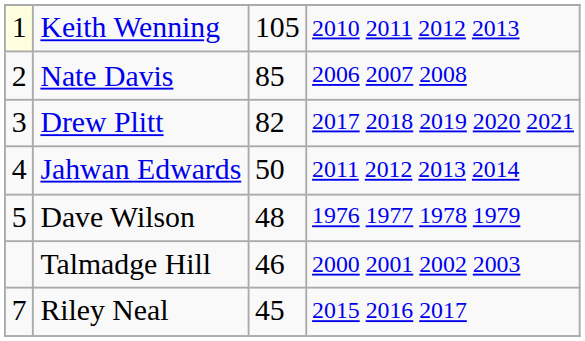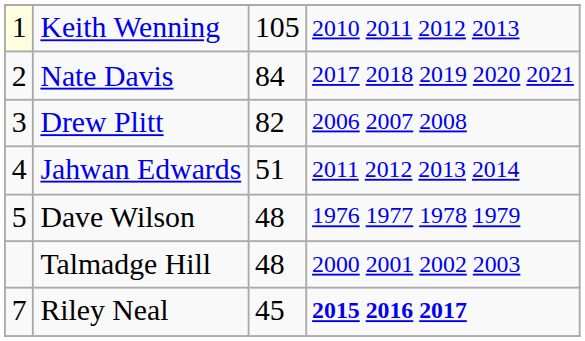Nate Davis | column 3: 85 -> 84
Nate Davis | column 4: 2006 2007 2008 -> 2017 2018 2019 2020 2021
Drew Plitt | column 4: 2017 2018 2019 2020 2021 -> 2006 2007 2008
Jahwan Edwards | column 3: 50 -> 51
Talmadge Hill | column 3: 46 -> 48
Riley Neal | column 4: normal -> bold
